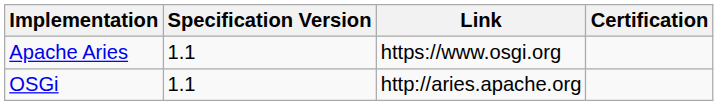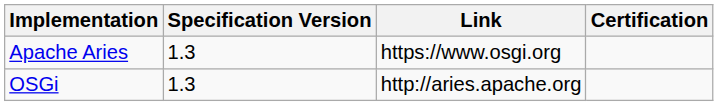Apache Aries | Specification Version: 1.1 -> 1.3
OSGi | Specification Version: 1.1 -> 1.3
